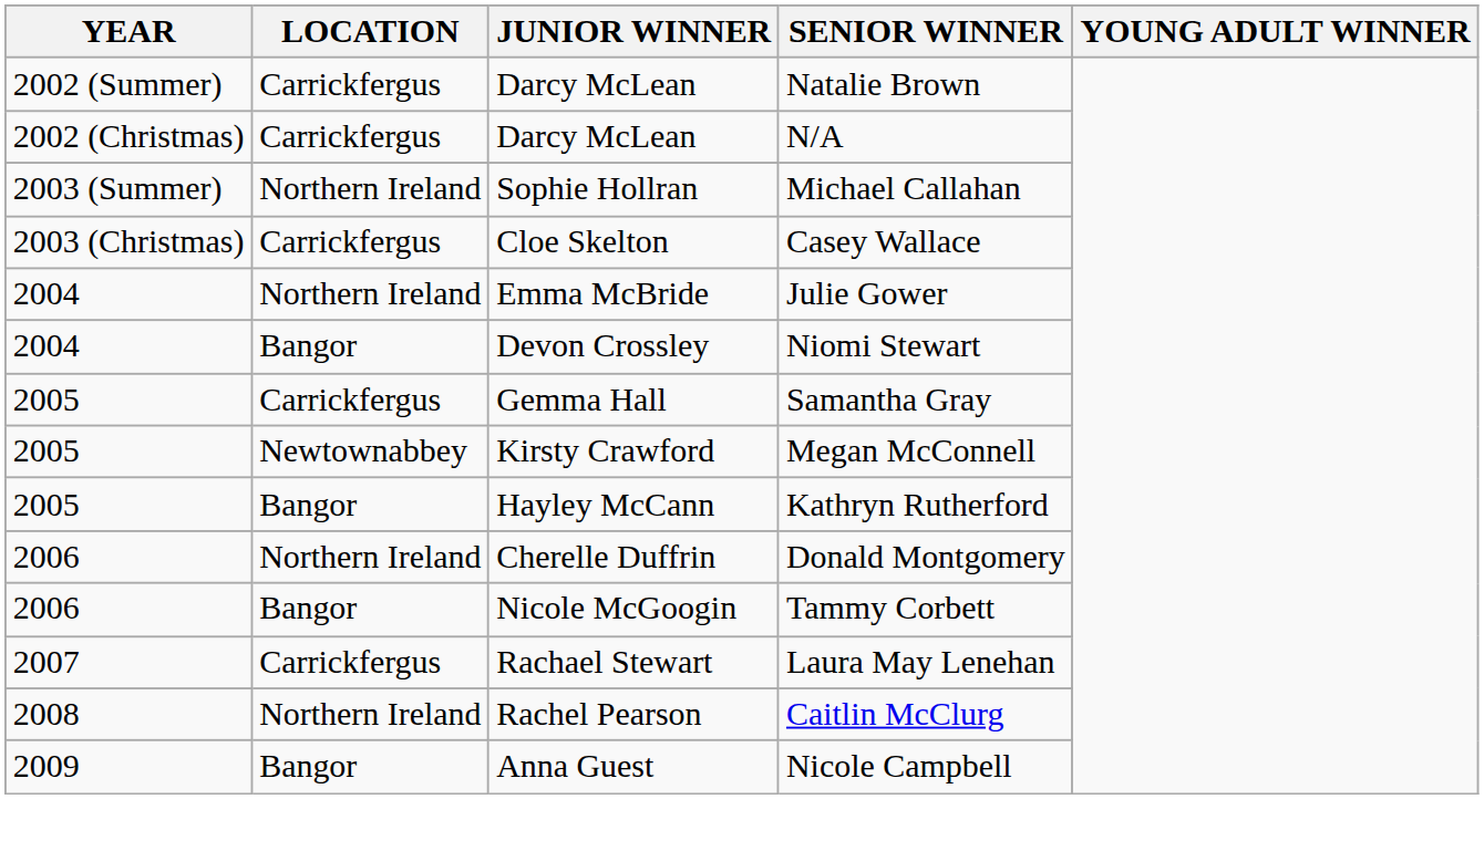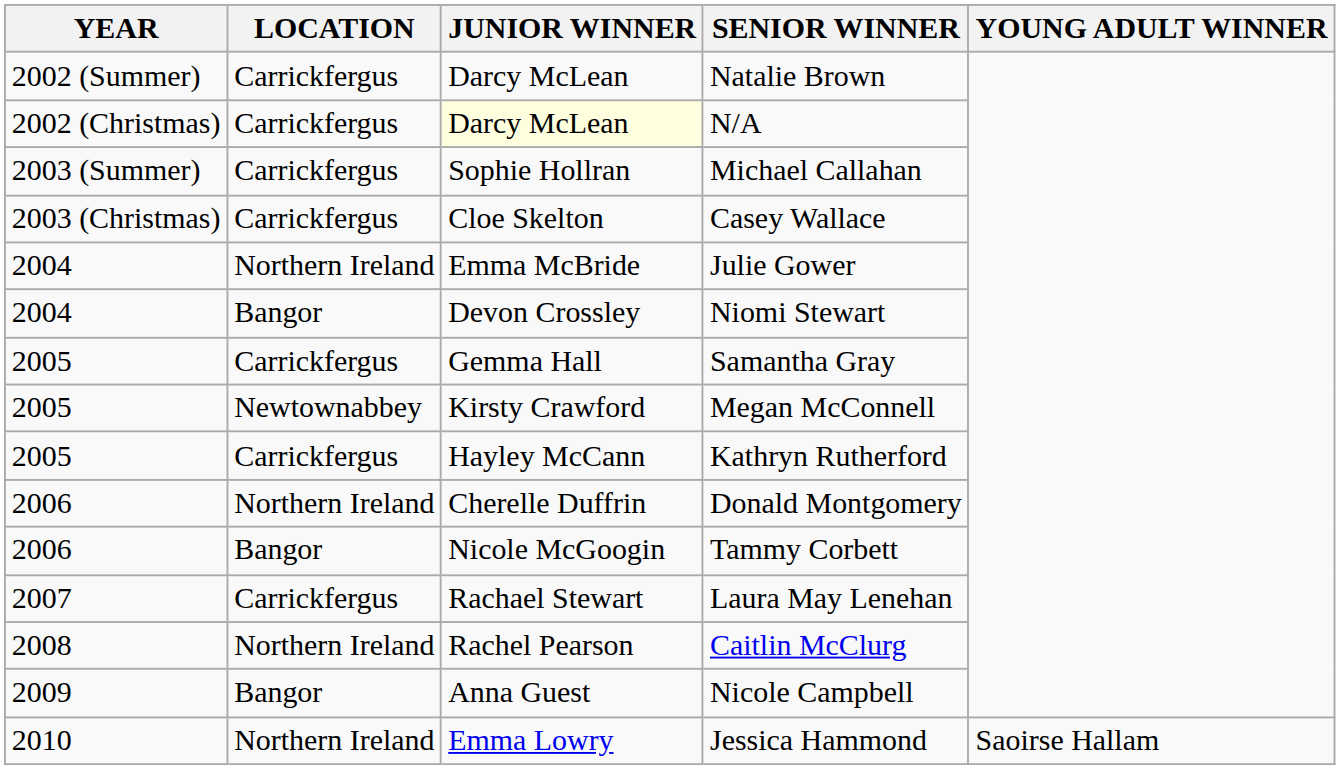N/A | JUNIOR WINNER: no background -> lightyellow background
Michael Callahan | LOCATION: Northern Ireland -> Carrickfergus
Kathryn Rutherford | LOCATION: Bangor -> Carrickfergus
+ row: 2010 | Northern Ireland | Emma Lowry | Jessica Hammond | Saoirse Hallam
